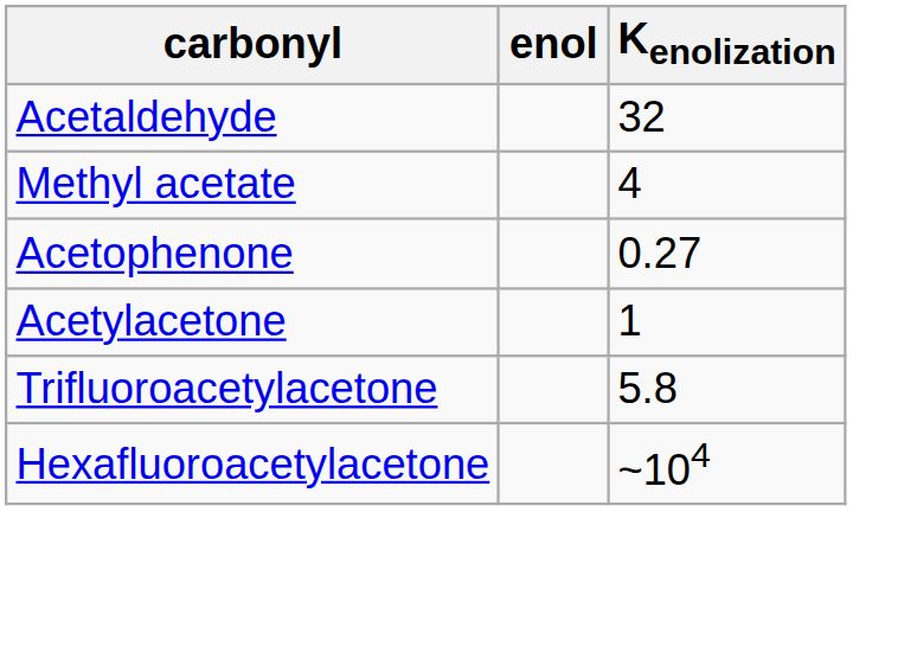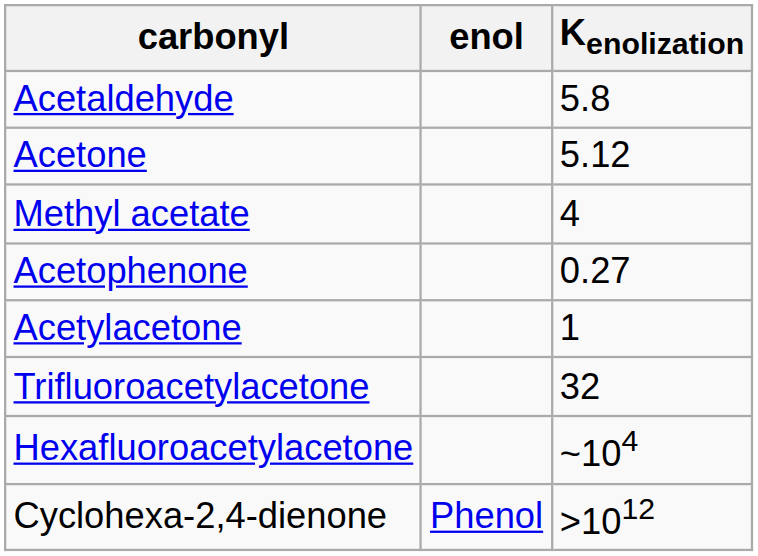Acetaldehyde | Kenolization: 32 -> 5.8
+ row: Acetone | 5.12
Trifluoroacetylacetone | Kenolization: 5.8 -> 32
+ row: Cyclohexa-2,4-dienone | Phenol | >1012
